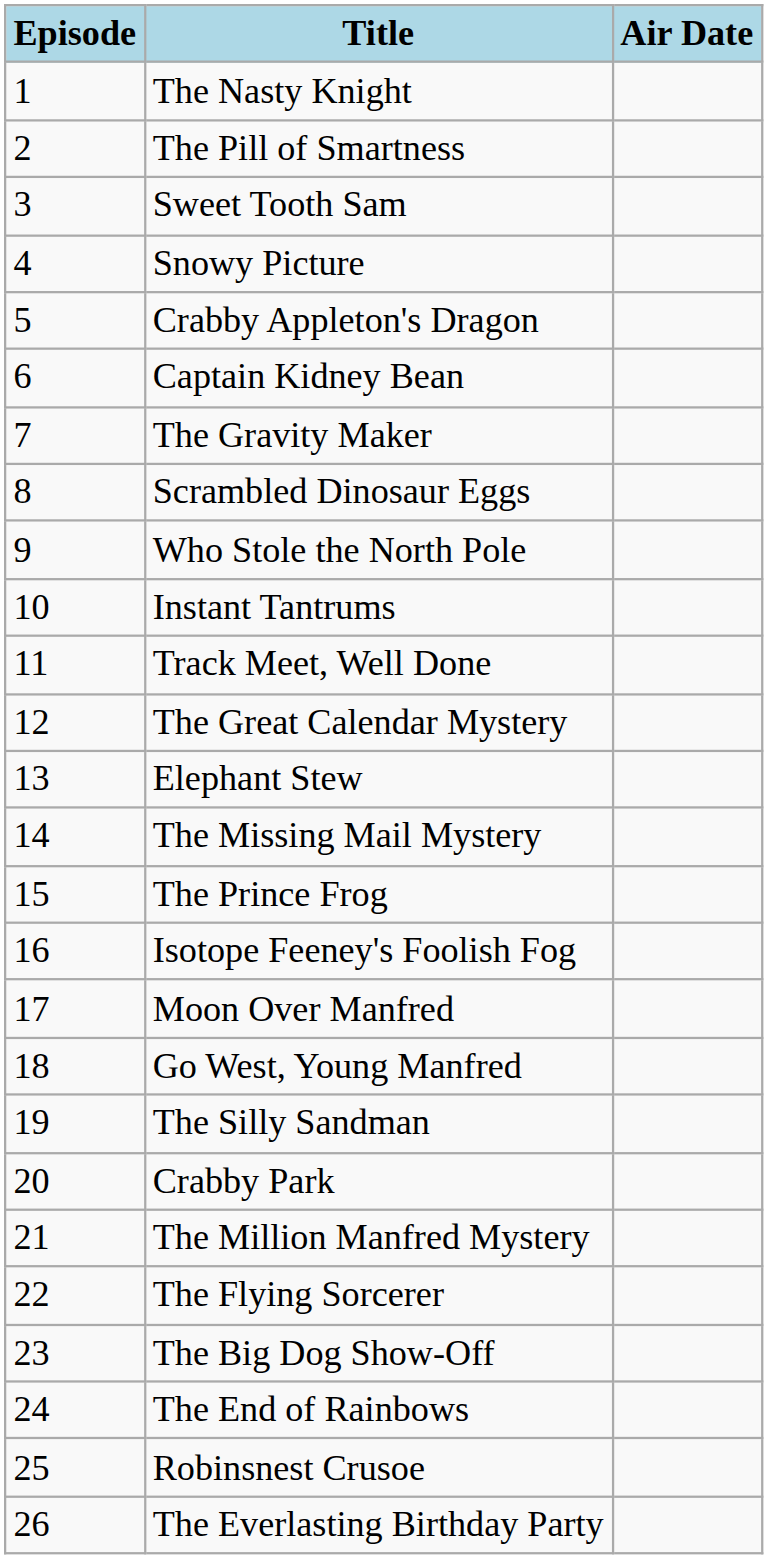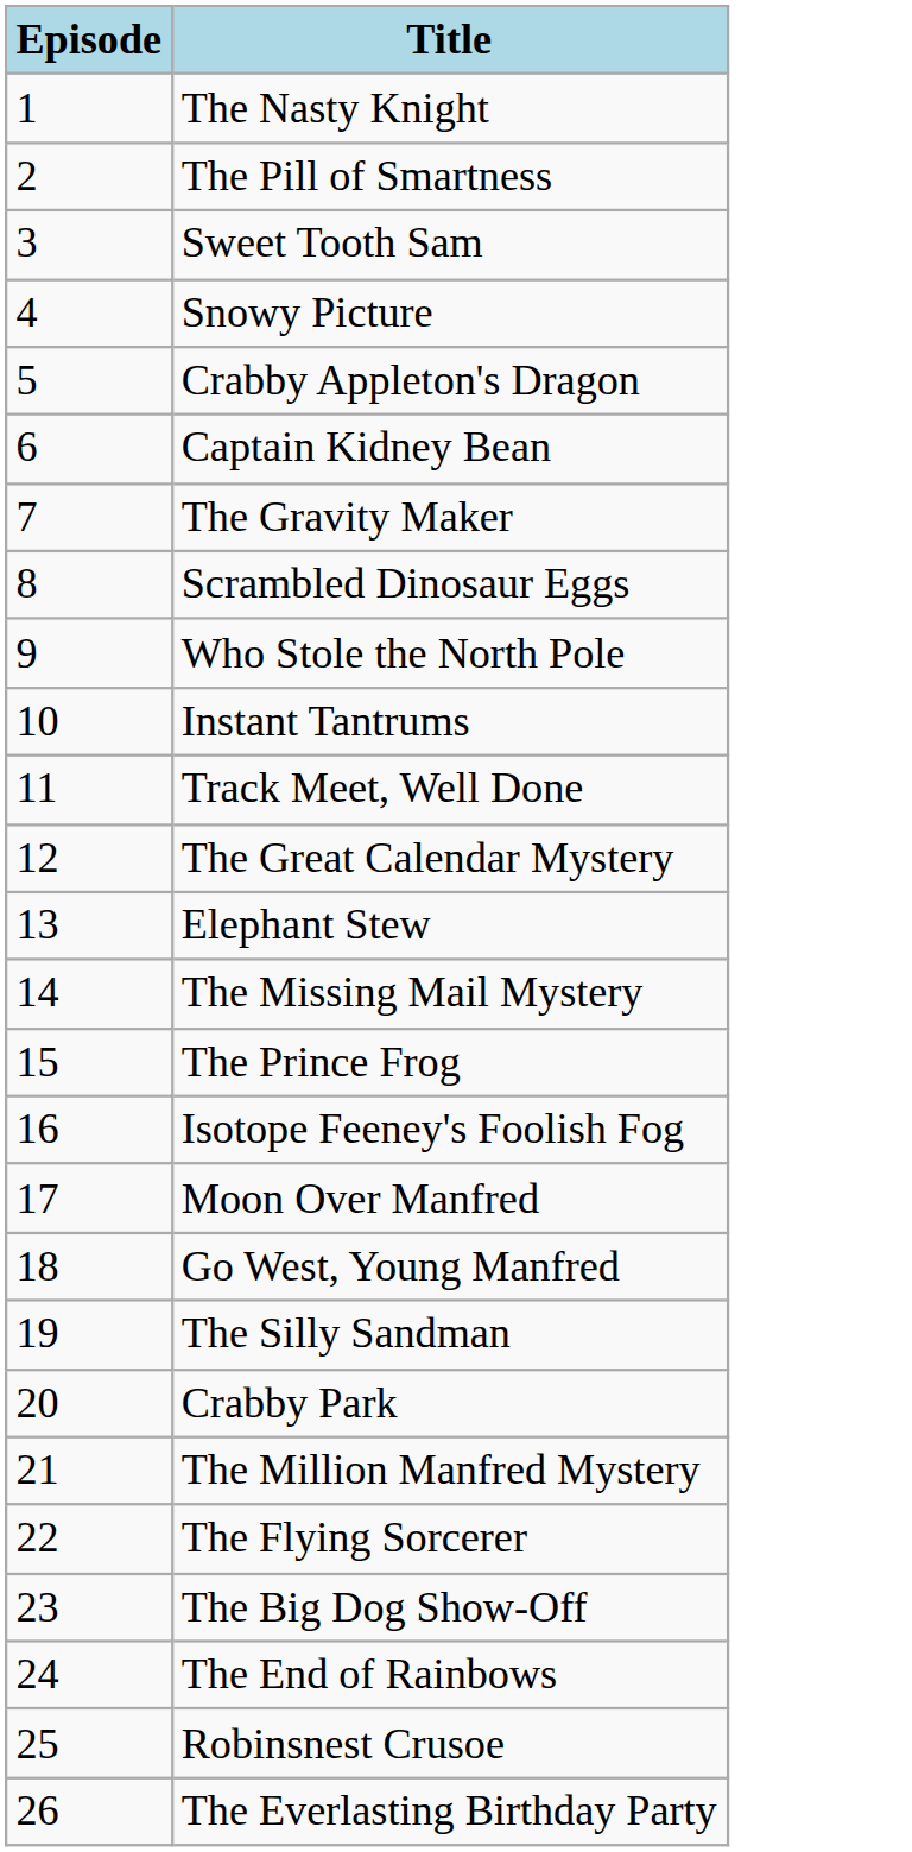- column: Air Date
